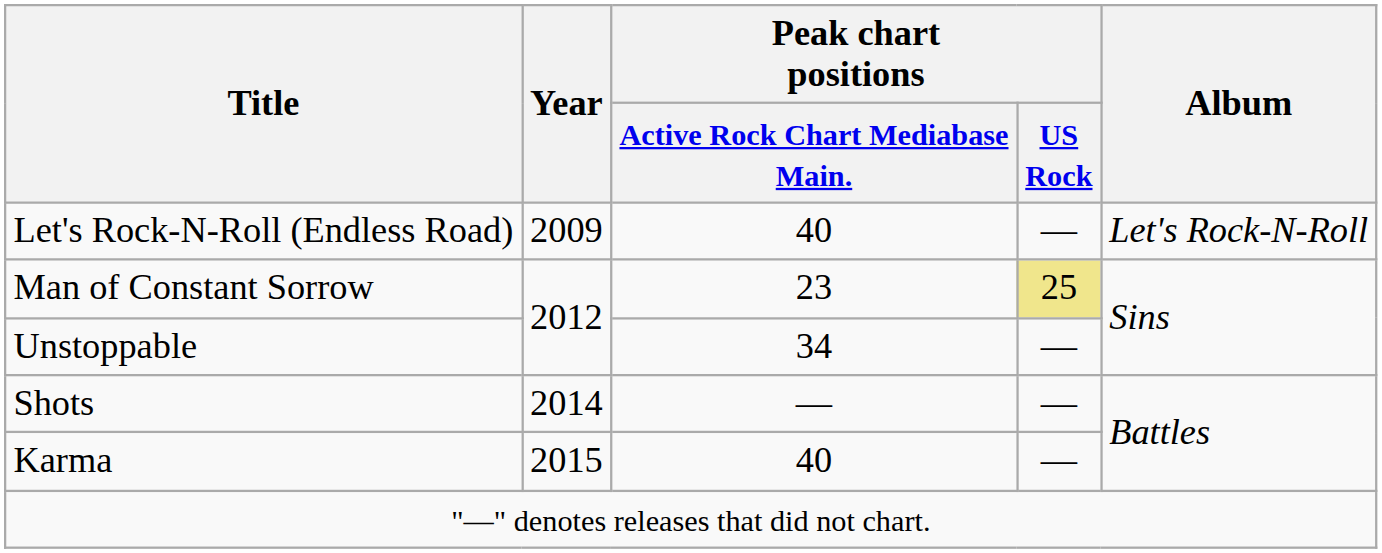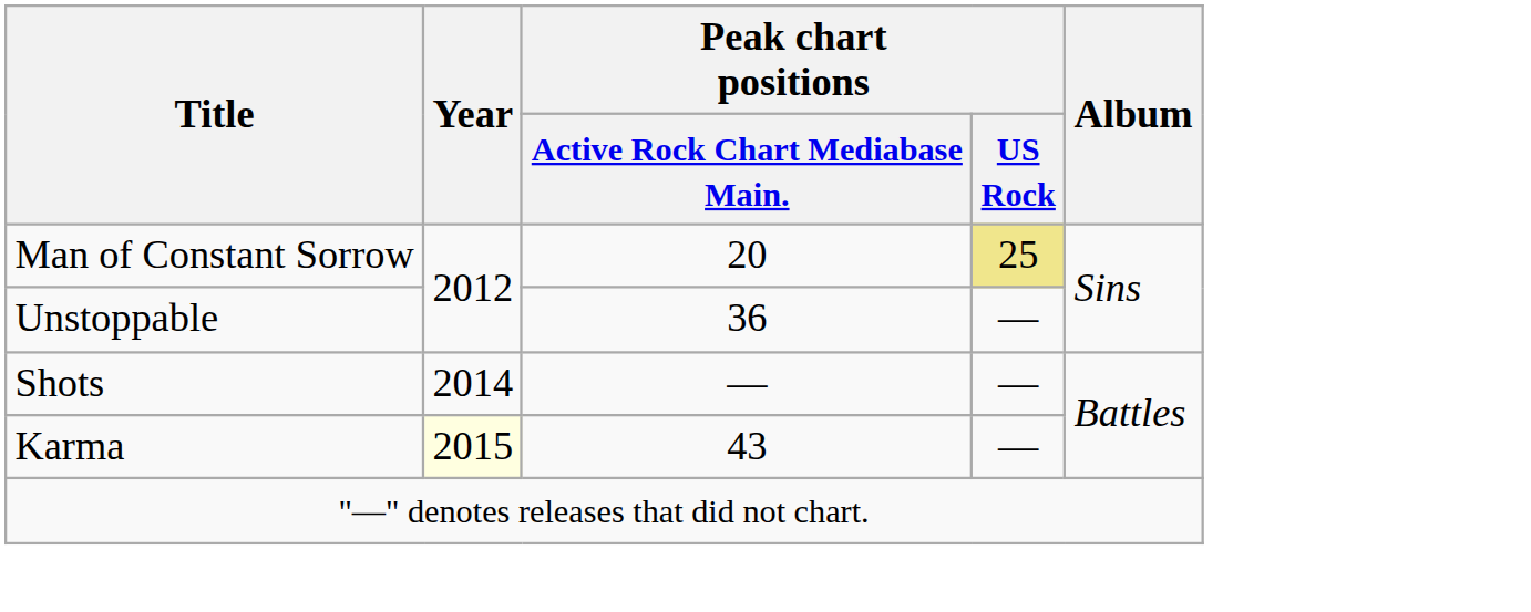- row: Let's Rock-N-Roll (Endless Road) | 2009 | 40 | — | Let's Rock-N-Roll
Man of Constant Sorrow | Peak chart positions / Active Rock Chart Mediabase Main.: 23 -> 20
Unstoppable | Peak chart positions / Active Rock Chart Mediabase Main.: 34 -> 36
Karma | Year: no background -> lightyellow background
Karma | Peak chart positions / Active Rock Chart Mediabase Main.: 40 -> 43
